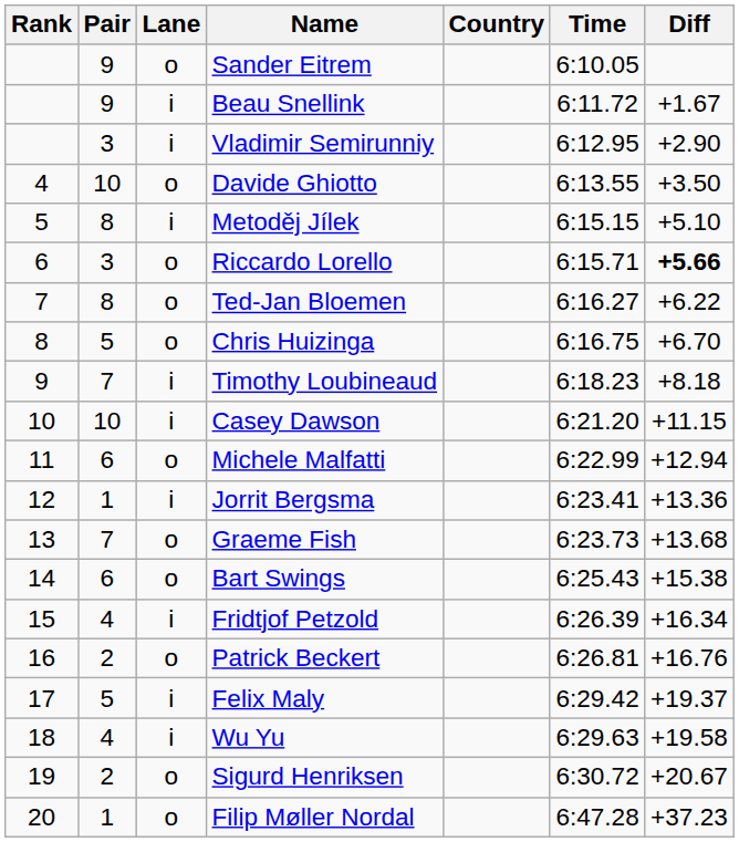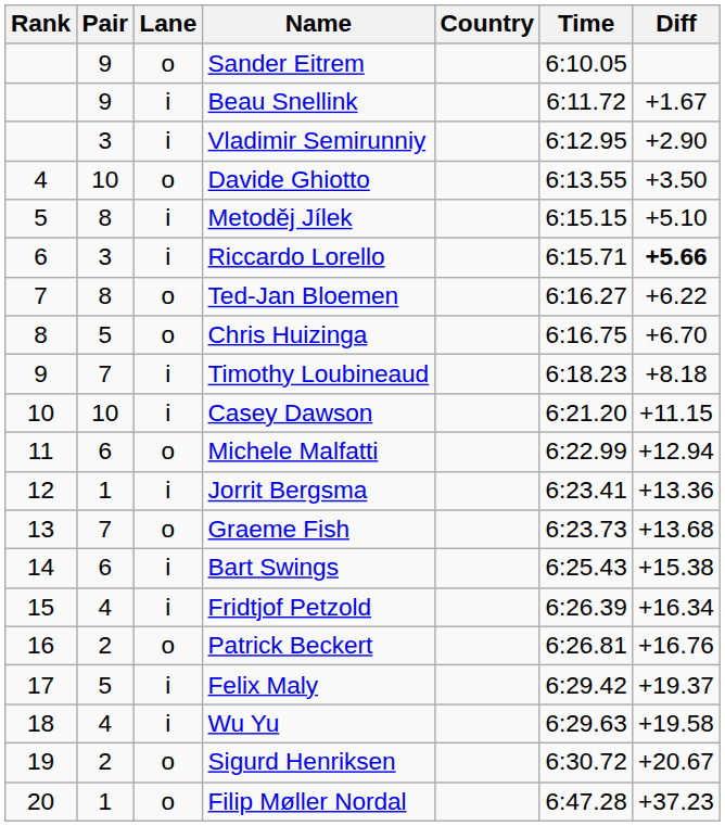Riccardo Lorello | Lane: o -> i
Bart Swings | Lane: o -> i
